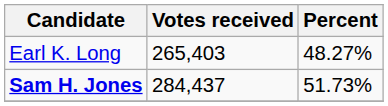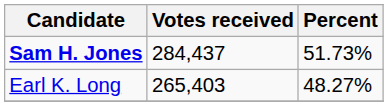rows swapped: Sam H. Jones <-> Earl K. Long
